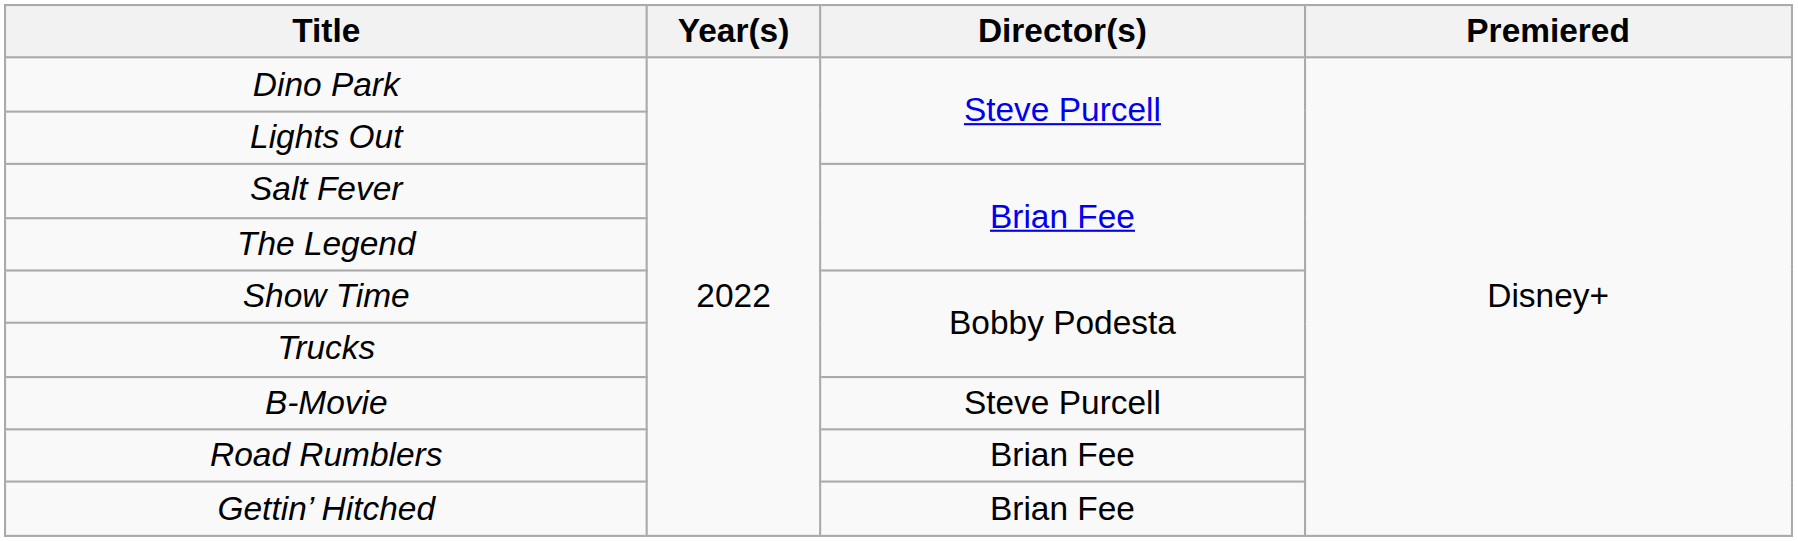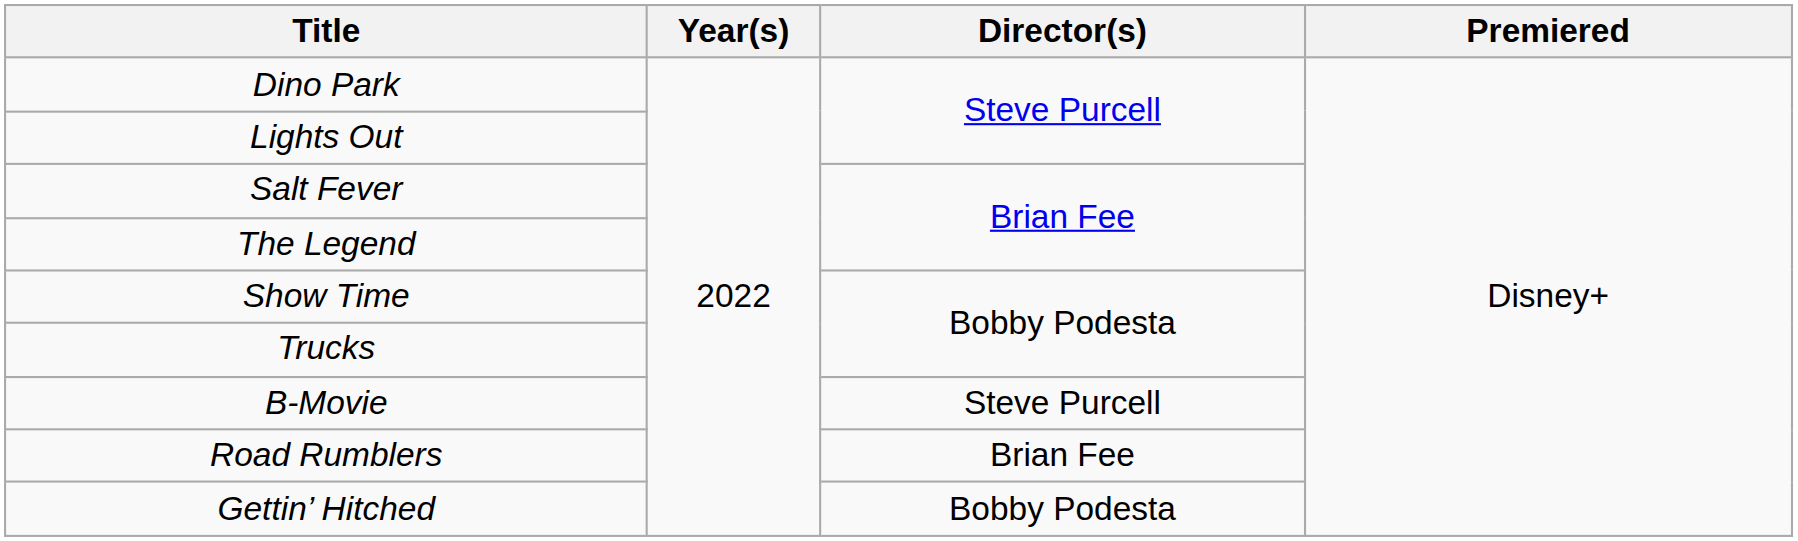Gettin’ Hitched | Director(s): Brian Fee -> Bobby Podesta
